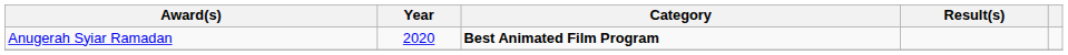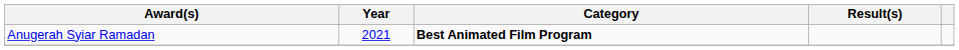Anugerah Syiar Ramadan | Year: 2020 -> 2021
